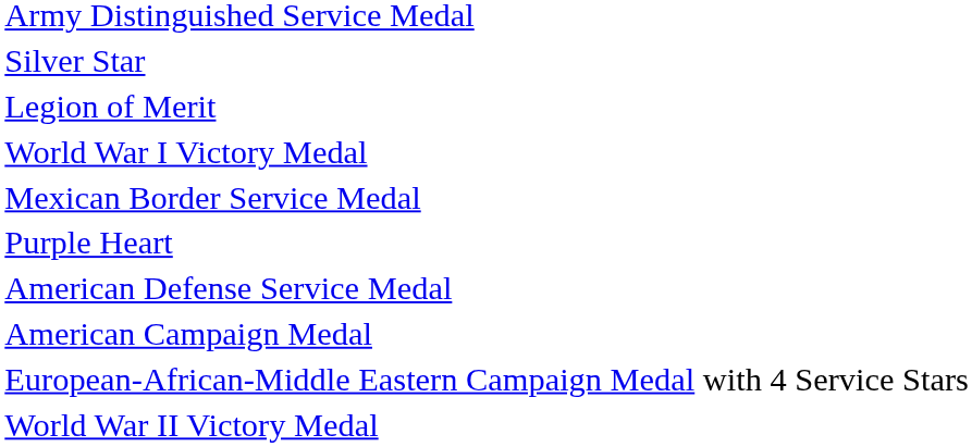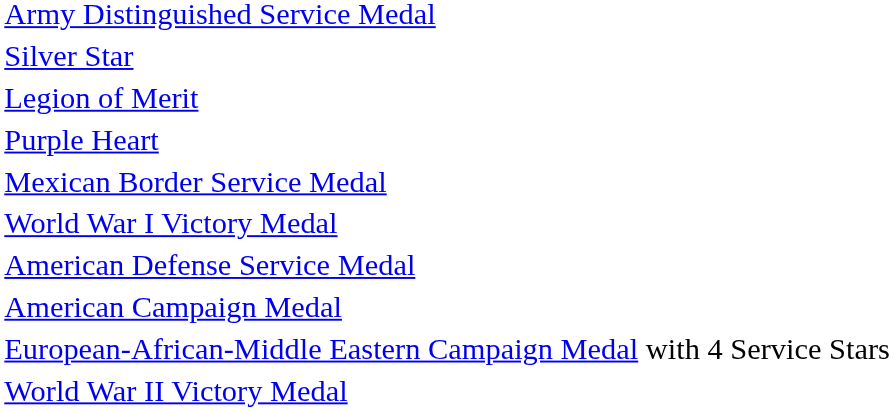rows swapped: Purple Heart <-> World War I Victory Medal
